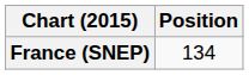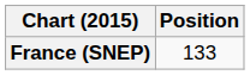France (SNEP) | Position: 134 -> 133
